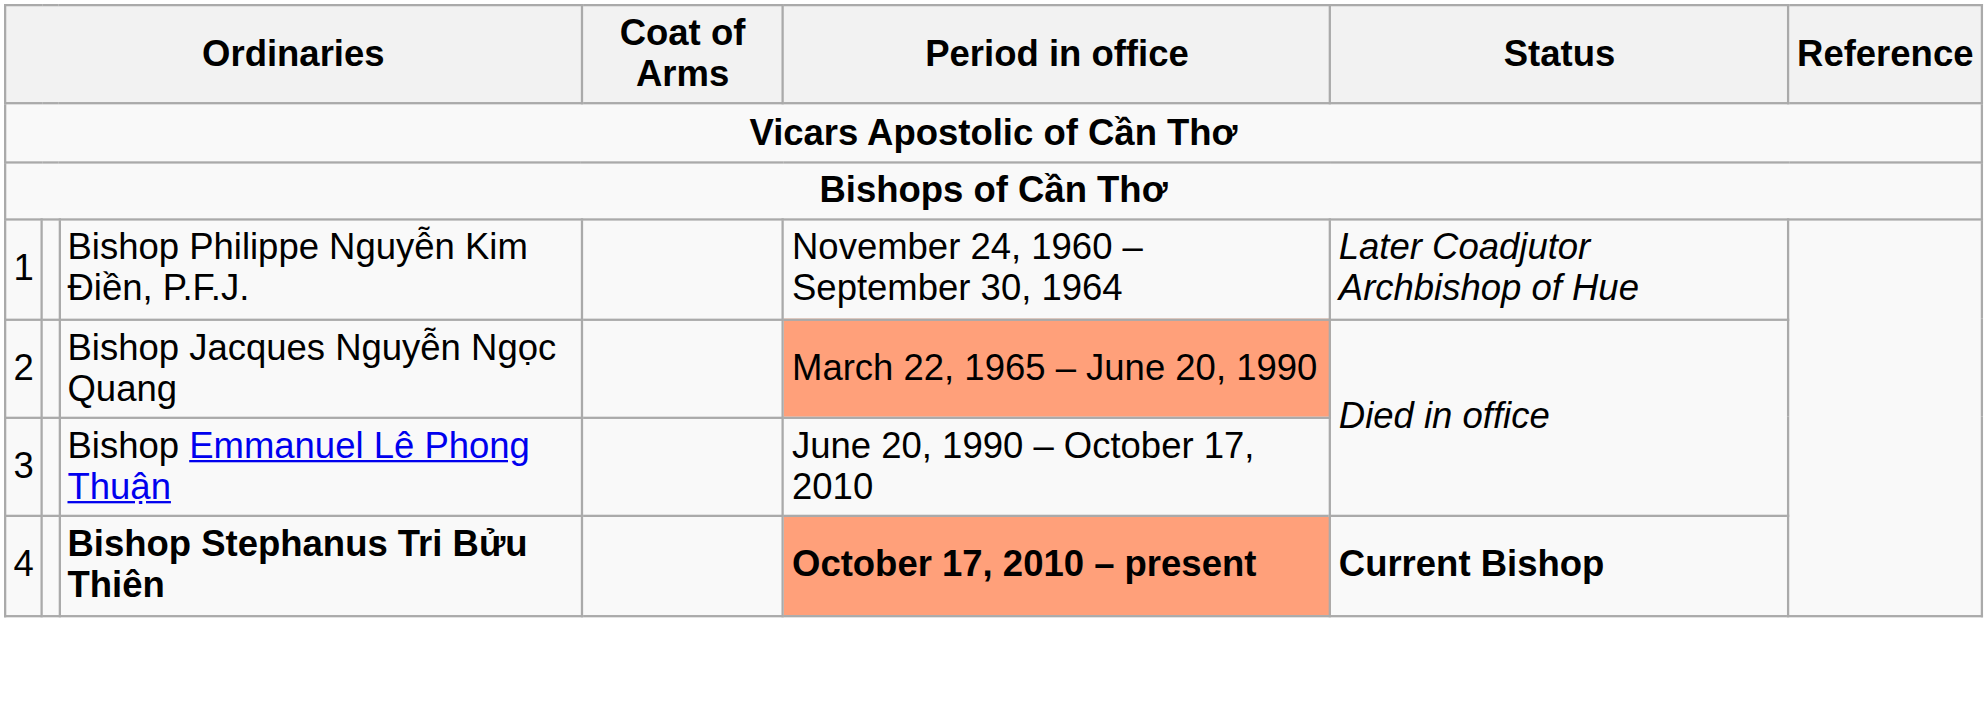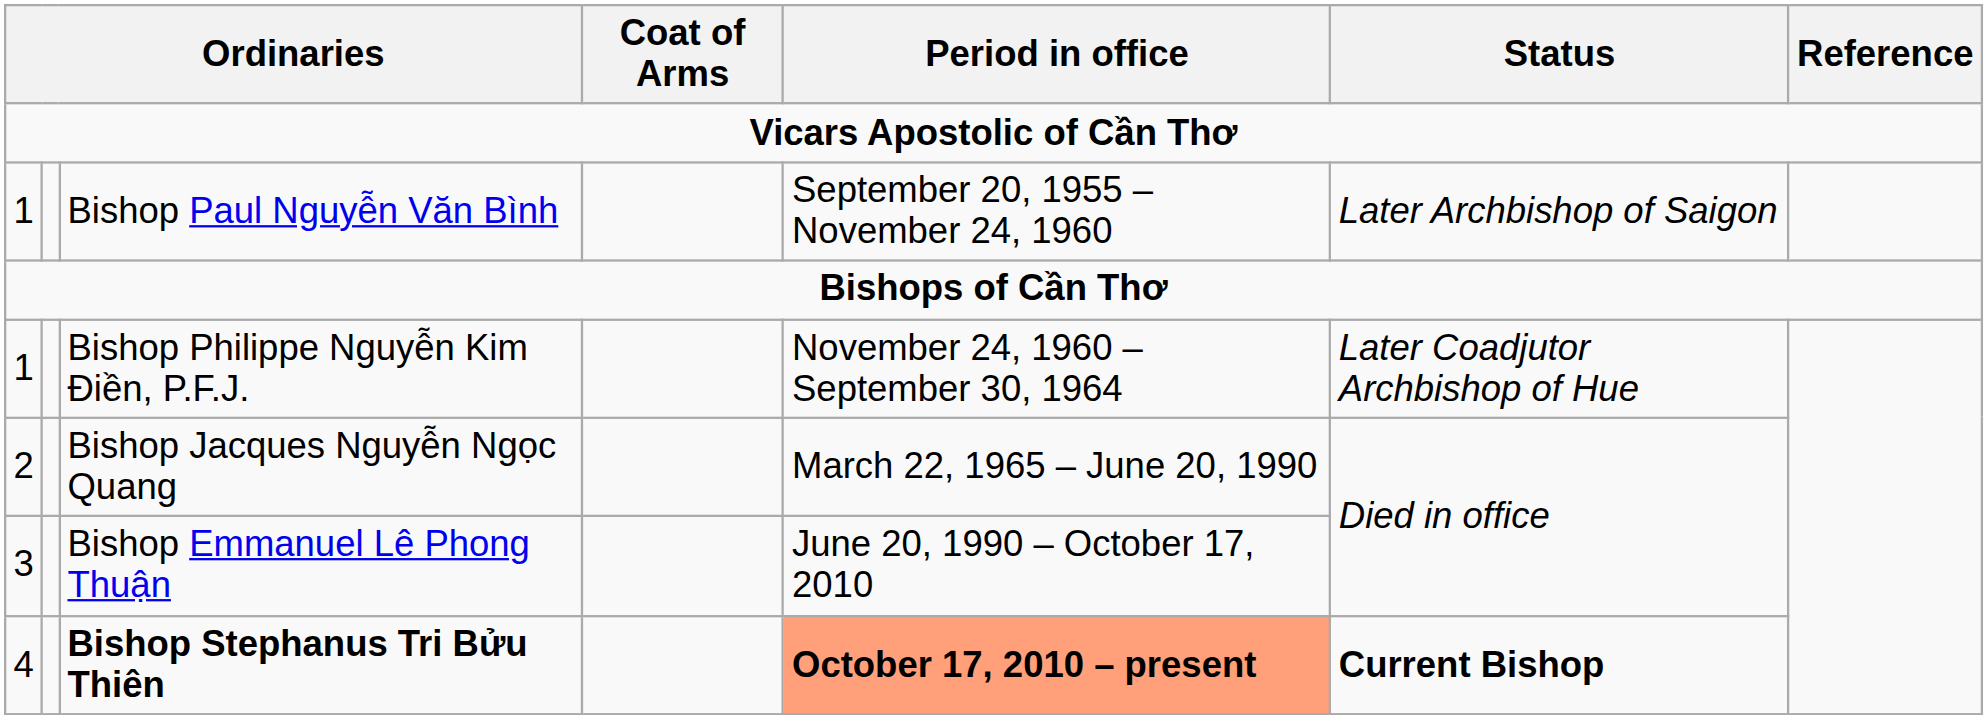+ row: 1 | Bishop Paul Nguyễn Văn Bình | September 20, 1955 – November 24, 1960 | Later Archbishop of Saigon
Bishop Jacques Nguyễn Ngọc Quang | Period in office: lightsalmon background -> no background
